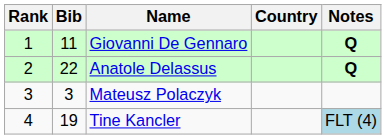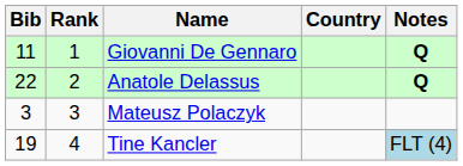columns swapped: Rank <-> Bib
